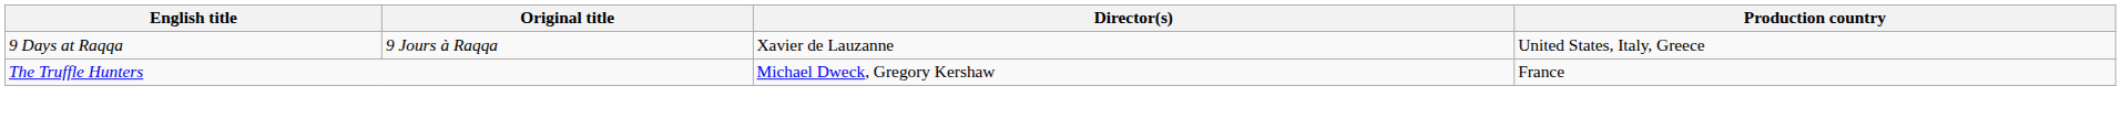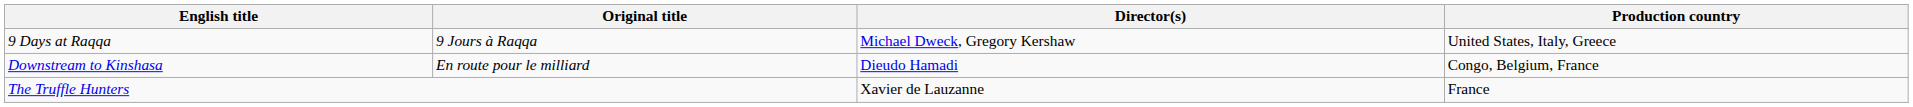9 Days at Raqqa | Director(s): Xavier de Lauzanne -> Michael Dweck, Gregory Kershaw
+ row: Downstream to Kinshasa | En route pour le milliard | Dieudo Hamadi | Congo, Belgium, France
The Truffle Hunters | Director(s): Michael Dweck, Gregory Kershaw -> Xavier de Lauzanne
